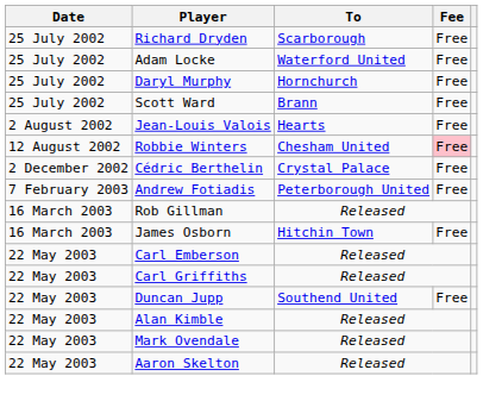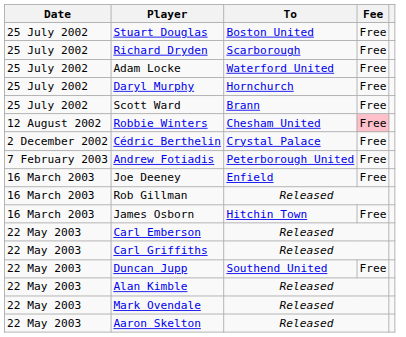+ row: 25 July 2002 | Stuart Douglas | Boston United | Free
- row: 2 August 2002 | Jean-Louis Valois | Hearts | Free
+ row: 16 March 2003 | Joe Deeney | Enfield | Free
